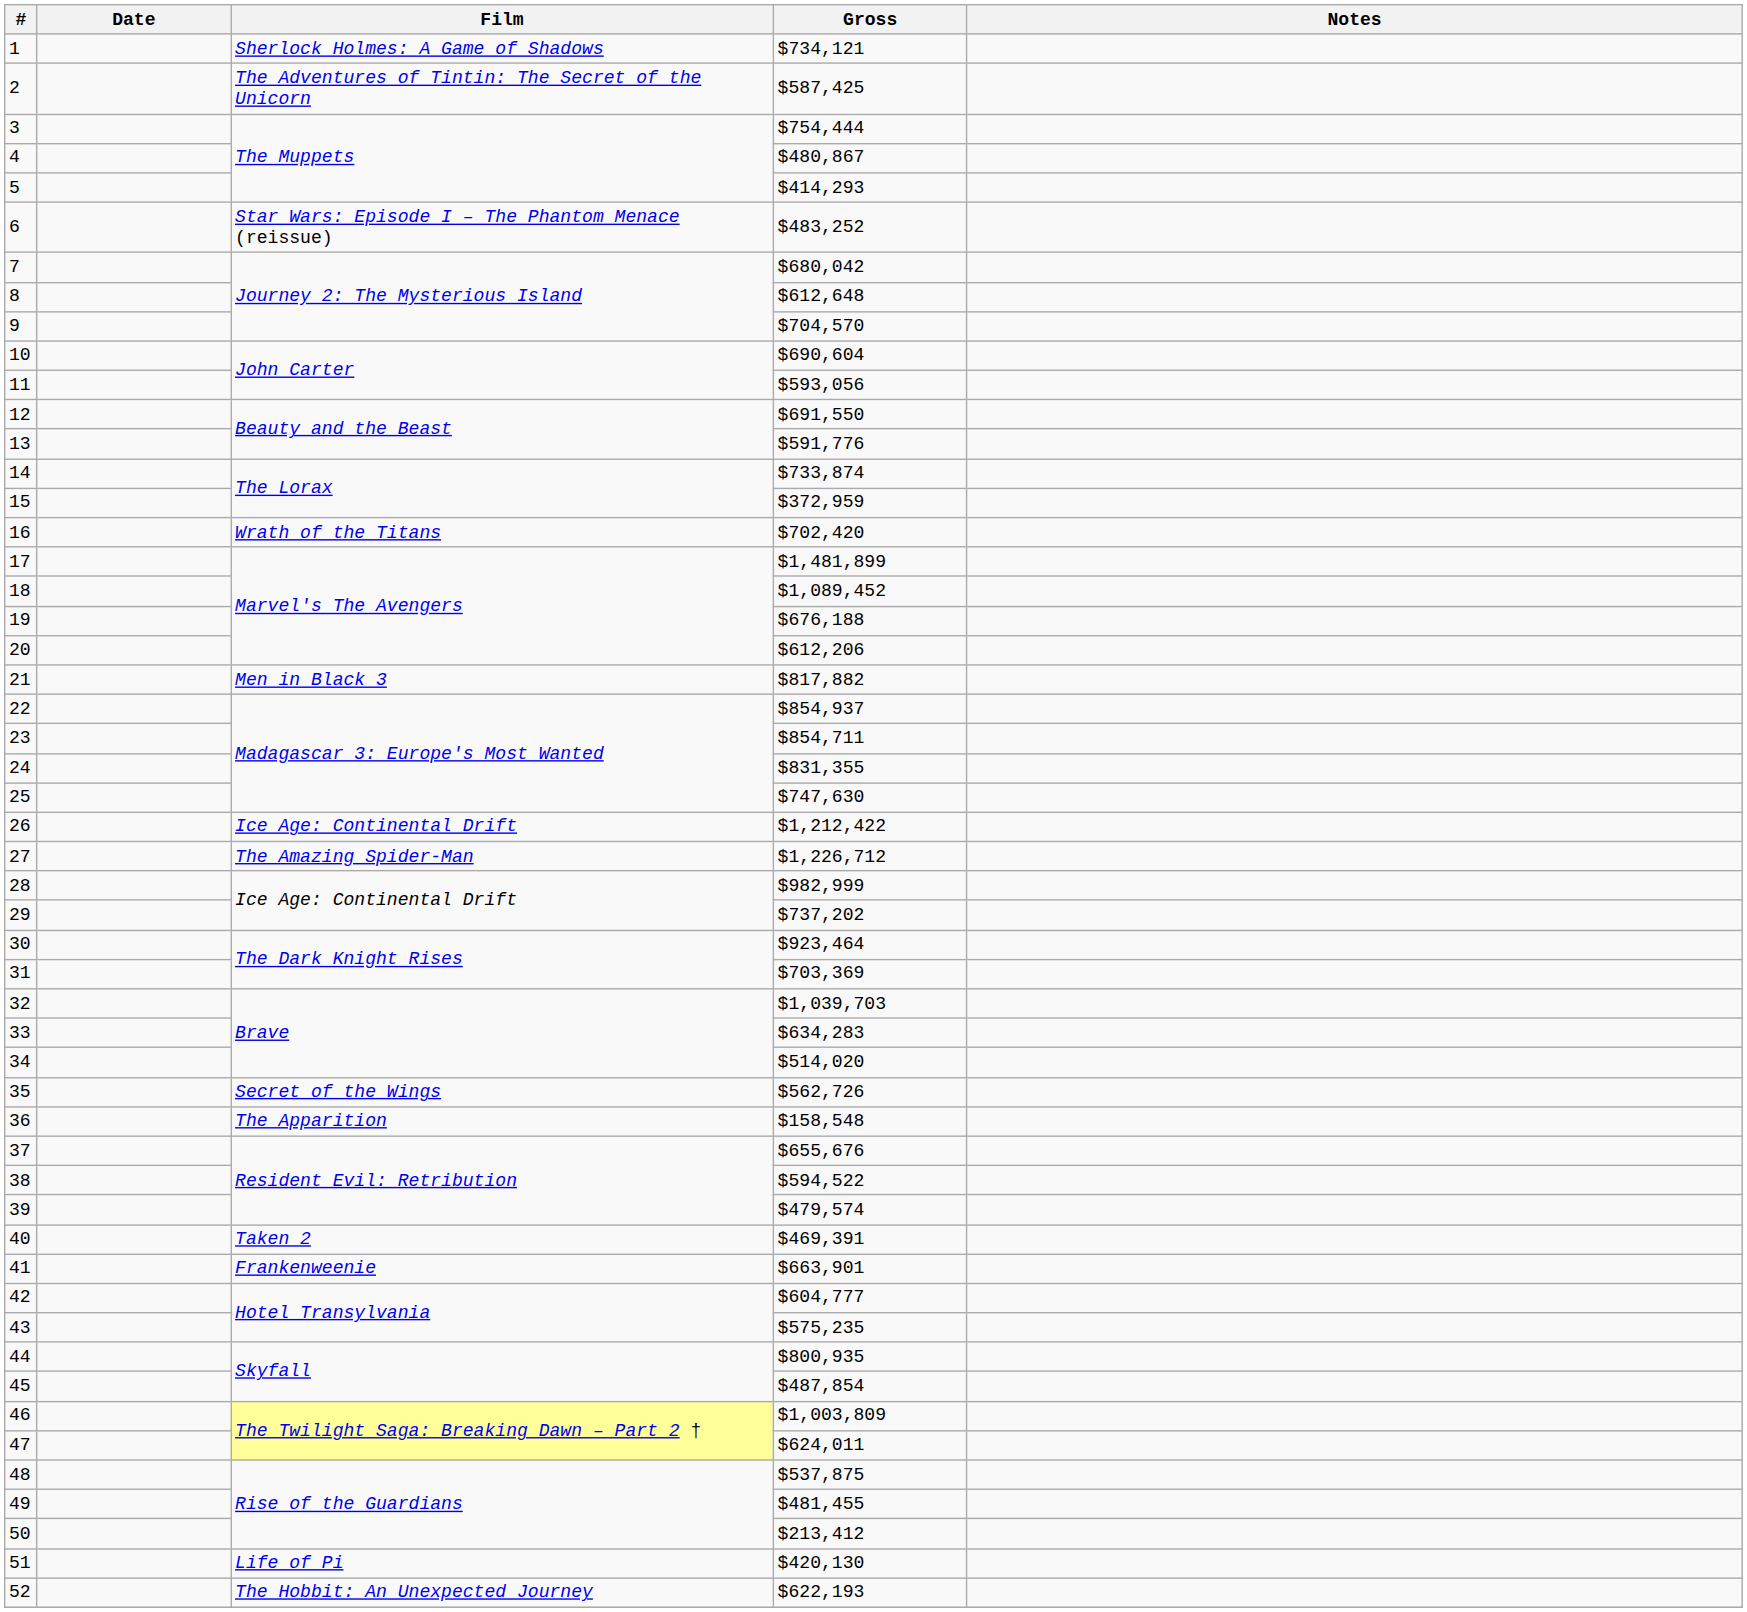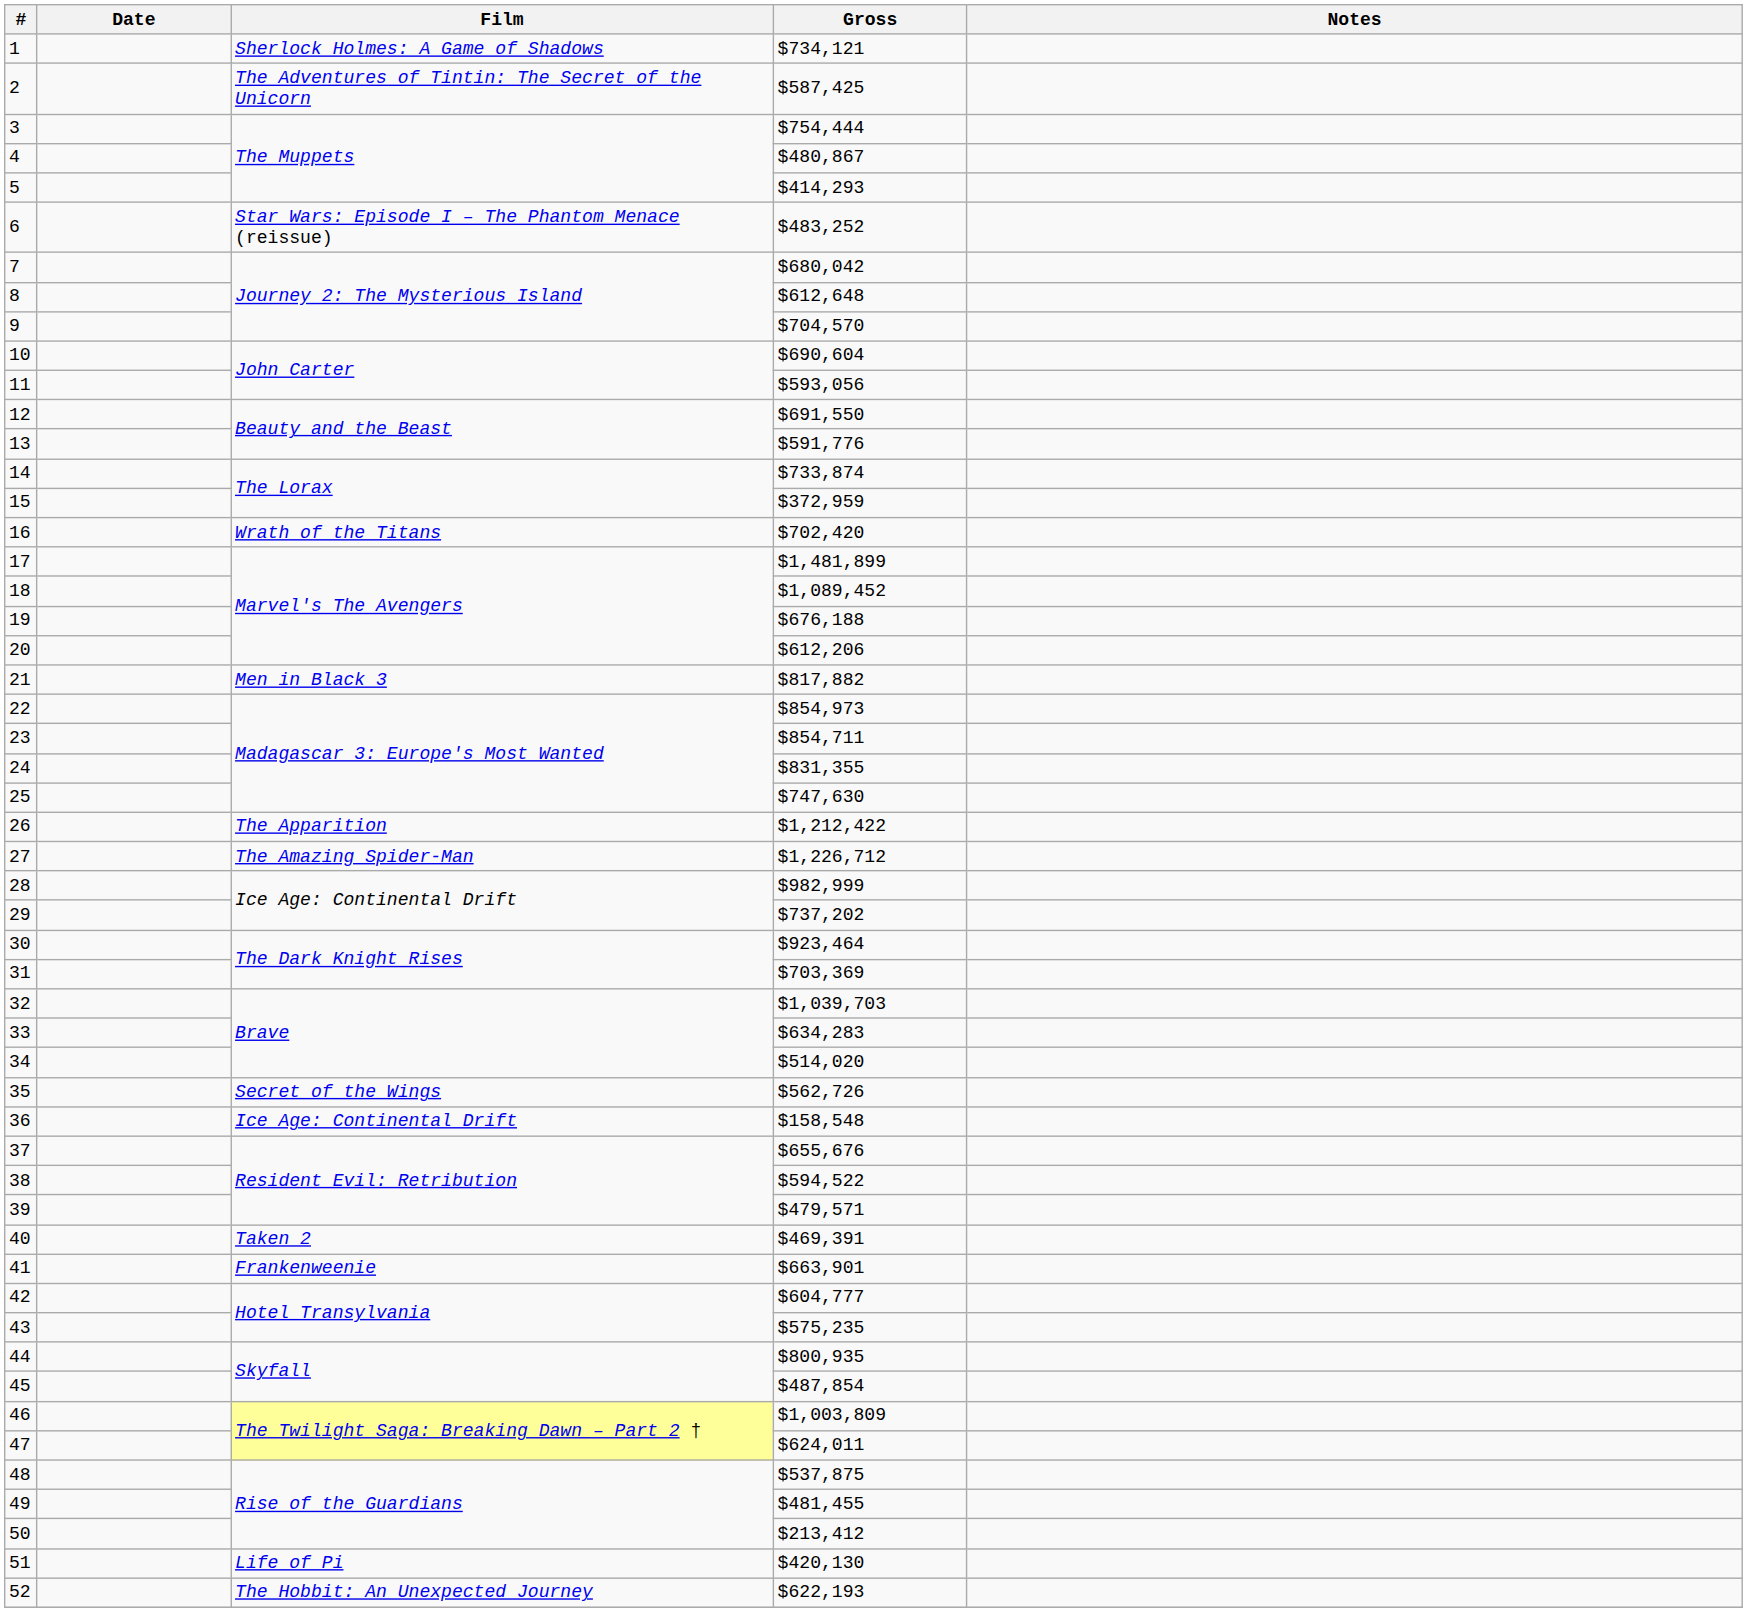22 | Gross: $854,937 -> $854,973
26 | Film: Ice Age: Continental Drift -> The Apparition
36 | Film: The Apparition -> Ice Age: Continental Drift
39 | Gross: $479,574 -> $479,571
